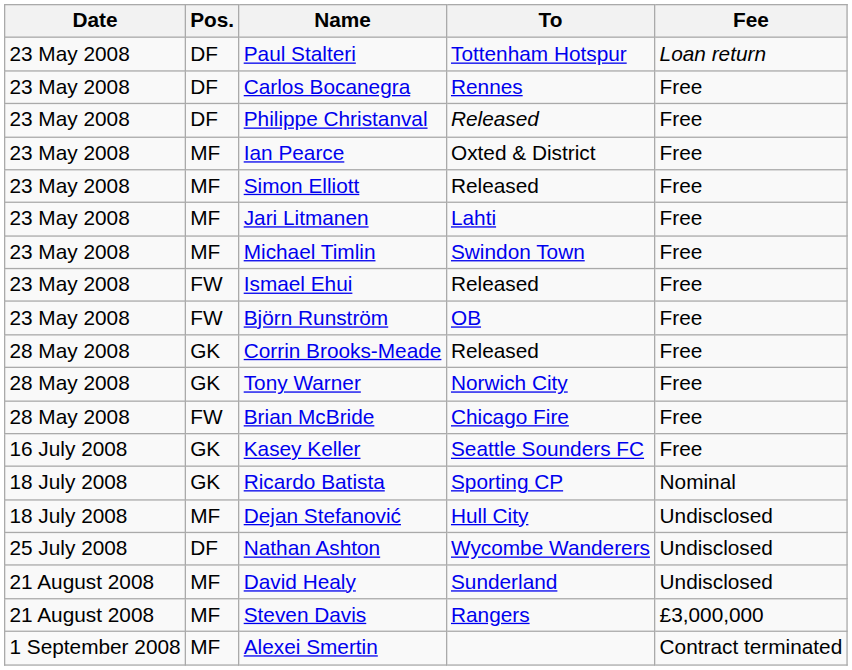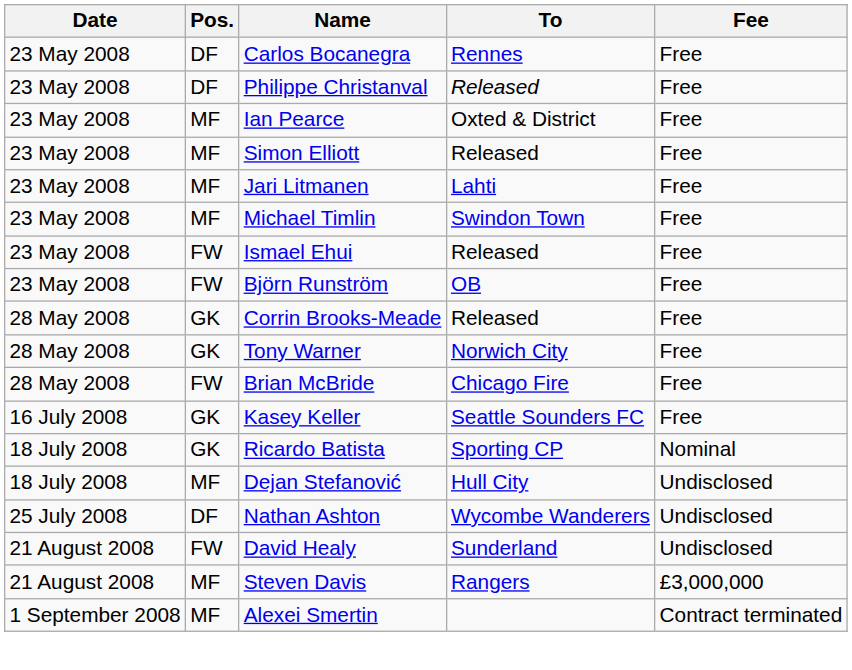- row: 23 May 2008 | DF | Paul Stalteri | Tottenham Hotspur | Loan return
David Healy | Pos.: MF -> FW
